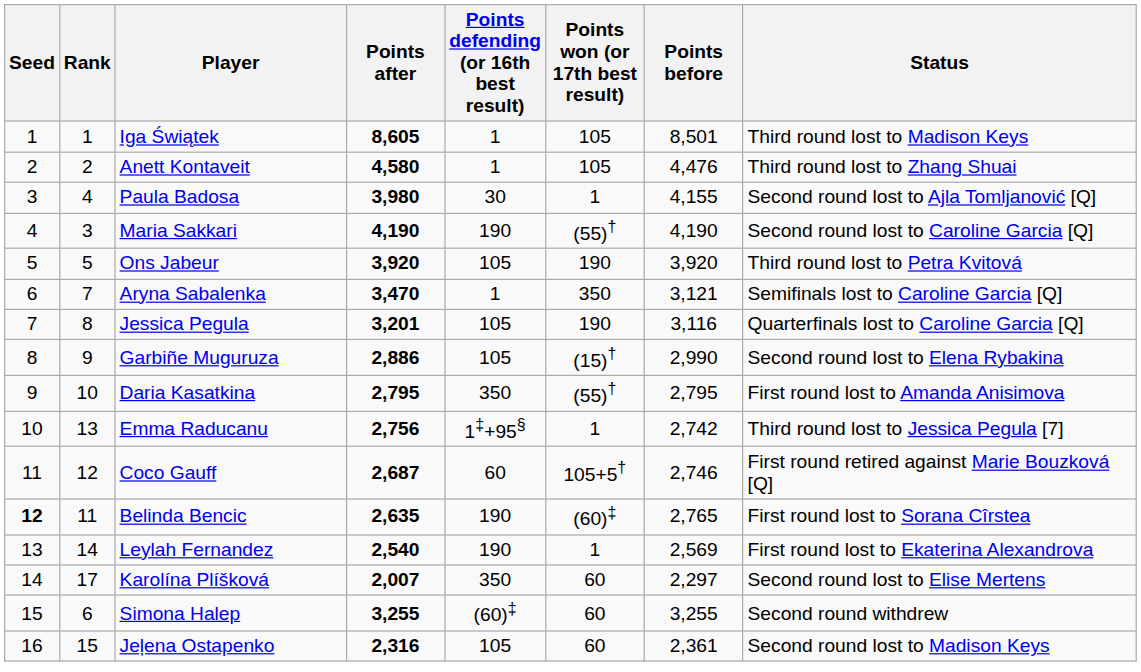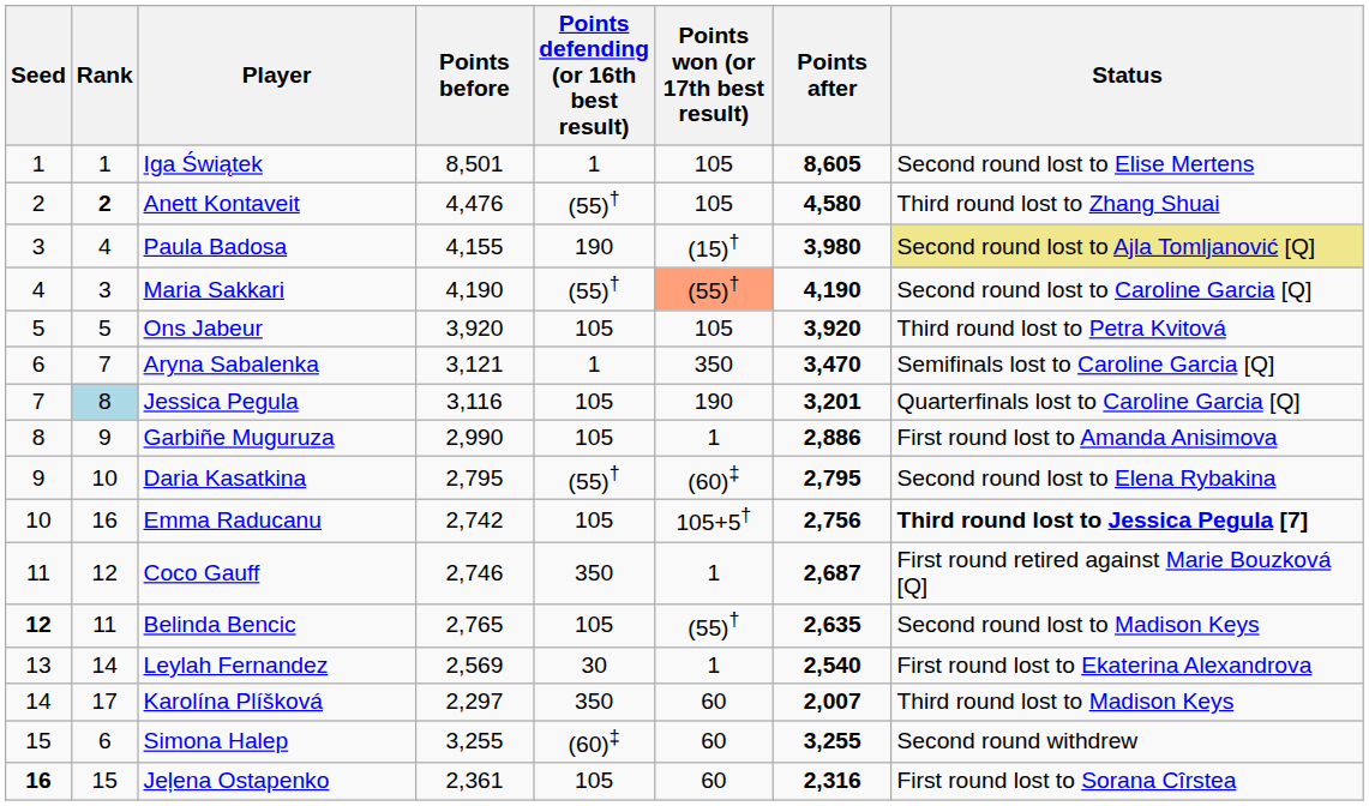columns swapped: Points before <-> Points after
Iga Świątek | Status: Third round lost to Madison Keys -> Second round lost to Elise Mertens
Anett Kontaveit | Rank: normal -> bold
Anett Kontaveit | Points defending (or 16th best result): 1 -> (55)†
Paula Badosa | Points defending (or 16th best result): 30 -> 190
Paula Badosa | Points won (or 17th best result): 1 -> (15)†
Paula Badosa | Status: no background -> khaki background
Maria Sakkari | Points defending (or 16th best result): 190 -> (55)†
Maria Sakkari | Points won (or 17th best result): no background -> lightsalmon background
Ons Jabeur | Points won (or 17th best result): 190 -> 105
Jessica Pegula | Rank: no background -> lightblue background
Garbiñe Muguruza | Points won (or 17th best result): (15)† -> 1
Garbiñe Muguruza | Status: Second round lost to Elena Rybakina -> First round lost to Amanda Anisimova
Daria Kasatkina | Points defending (or 16th best result): 350 -> (55)†
Daria Kasatkina | Points won (or 17th best result): (55)† -> (60)‡
Daria Kasatkina | Status: First round lost to Amanda Anisimova -> Second round lost to Elena Rybakina
Emma Raducanu | Rank: 13 -> 16
Emma Raducanu | Points defending (or 16th best result): 1‡+95§ -> 105
Emma Raducanu | Points won (or 17th best result): 1 -> 105+5†
Emma Raducanu | Status: normal -> bold
Coco Gauff | Points defending (or 16th best result): 60 -> 350
Coco Gauff | Points won (or 17th best result): 105+5† -> 1
Belinda Bencic | Points defending (or 16th best result): 190 -> 105
Belinda Bencic | Points won (or 17th best result): (60)‡ -> (55)†
Belinda Bencic | Status: First round lost to Sorana Cîrstea -> Second round lost to Madison Keys
Leylah Fernandez | Points defending (or 16th best result): 190 -> 30
Karolína Plíšková | Status: Second round lost to Elise Mertens -> Third round lost to Madison Keys
Jeļena Ostapenko | Seed: normal -> bold
Jeļena Ostapenko | Status: Second round lost to Madison Keys -> First round lost to Sorana Cîrstea
